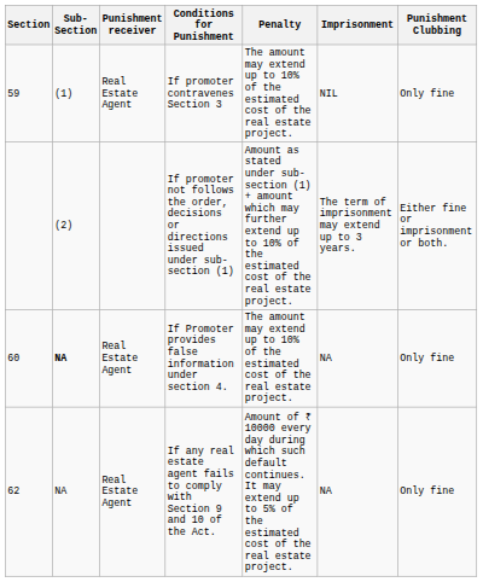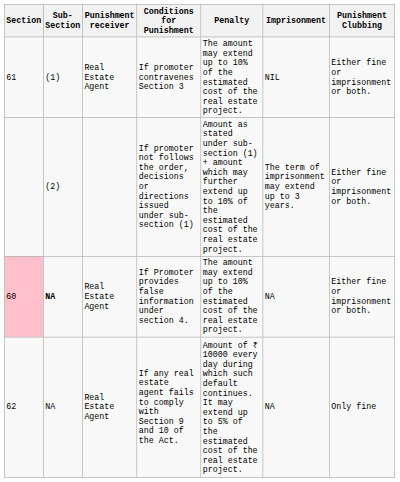If promoter contravenes Section 3 | Section: 59 -> 61
If promoter contravenes Section 3 | Punishment Clubbing: Only fine -> Either fine or imprisonment or both.
If Promoter provides false information under section 4. | Section: no background -> pink background
If Promoter provides false information under section 4. | Punishment Clubbing: Only fine -> Either fine or imprisonment or both.
